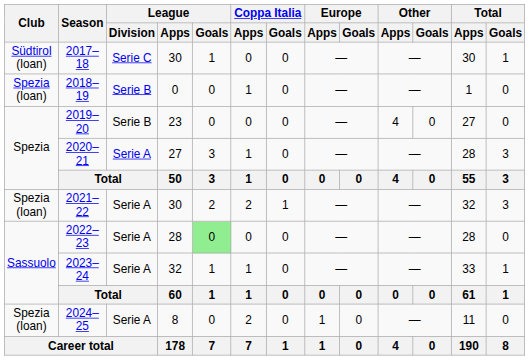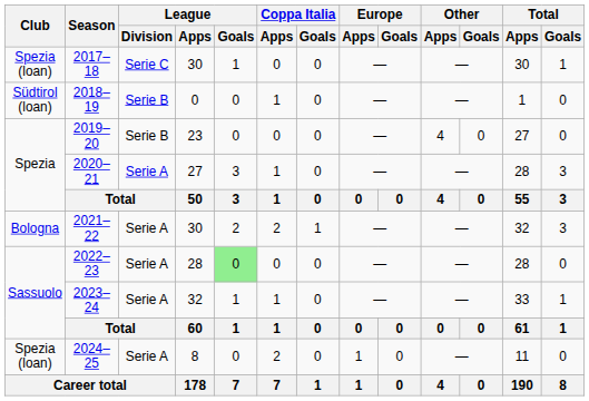2017–18 | Club: Südtirol (loan) -> Spezia (loan)
2018–19 | Club: Spezia (loan) -> Südtirol (loan)
2021–22 | Club: Spezia (loan) -> Bologna
